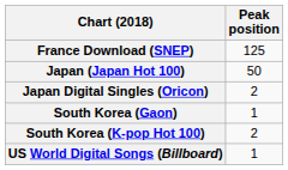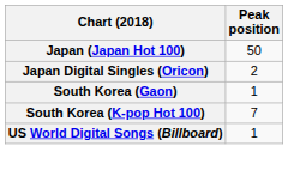- row: France Download (SNEP) | 125
South Korea (K-pop Hot 100) | Peak position: 2 -> 7
